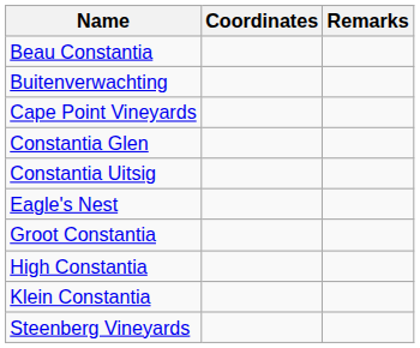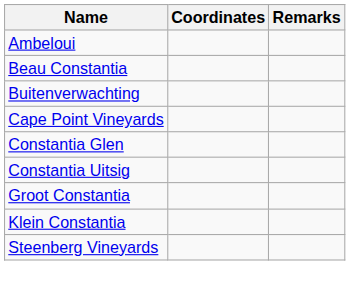+ row: Ambeloui
- row: Eagle's Nest
- row: High Constantia
